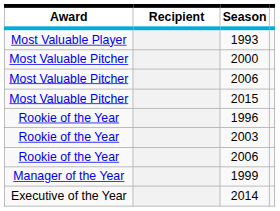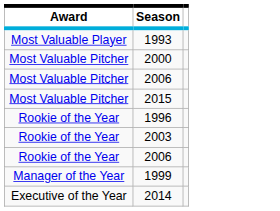- column: Recipient
